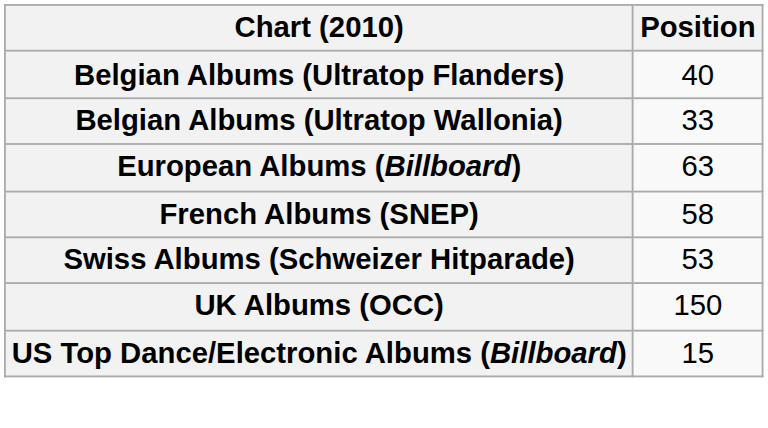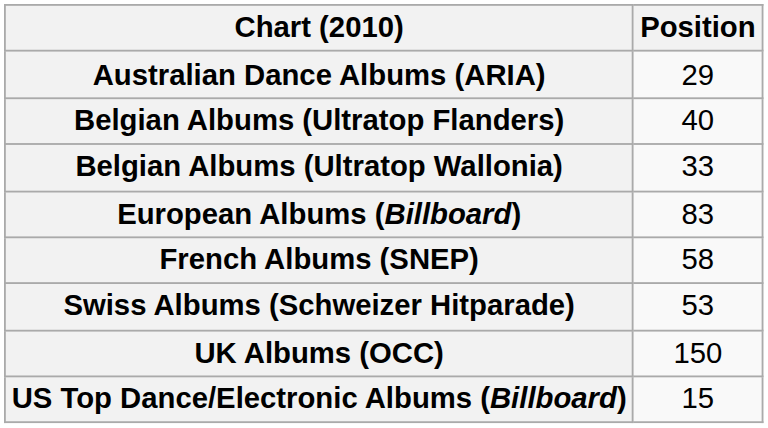+ row: Australian Dance Albums (ARIA) | 29
European Albums (Billboard) | Position: 63 -> 83
